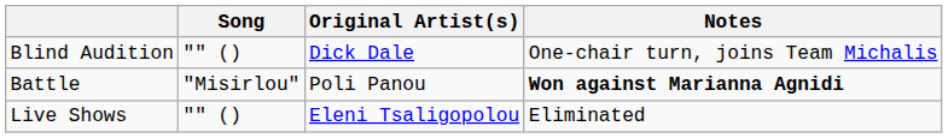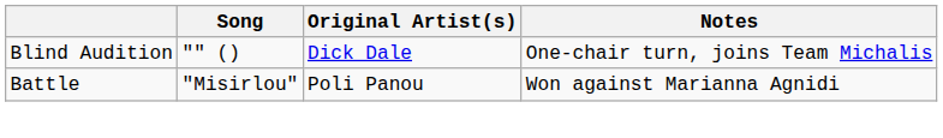Battle | Notes: bold -> normal
- row: Live Shows | "" () | Eleni Tsaligopolou | Eliminated
